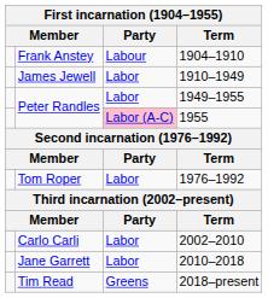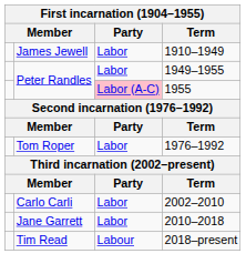- row: Frank Anstey | Labour | 1904–1910
2018–present | Party: Greens -> Labour
